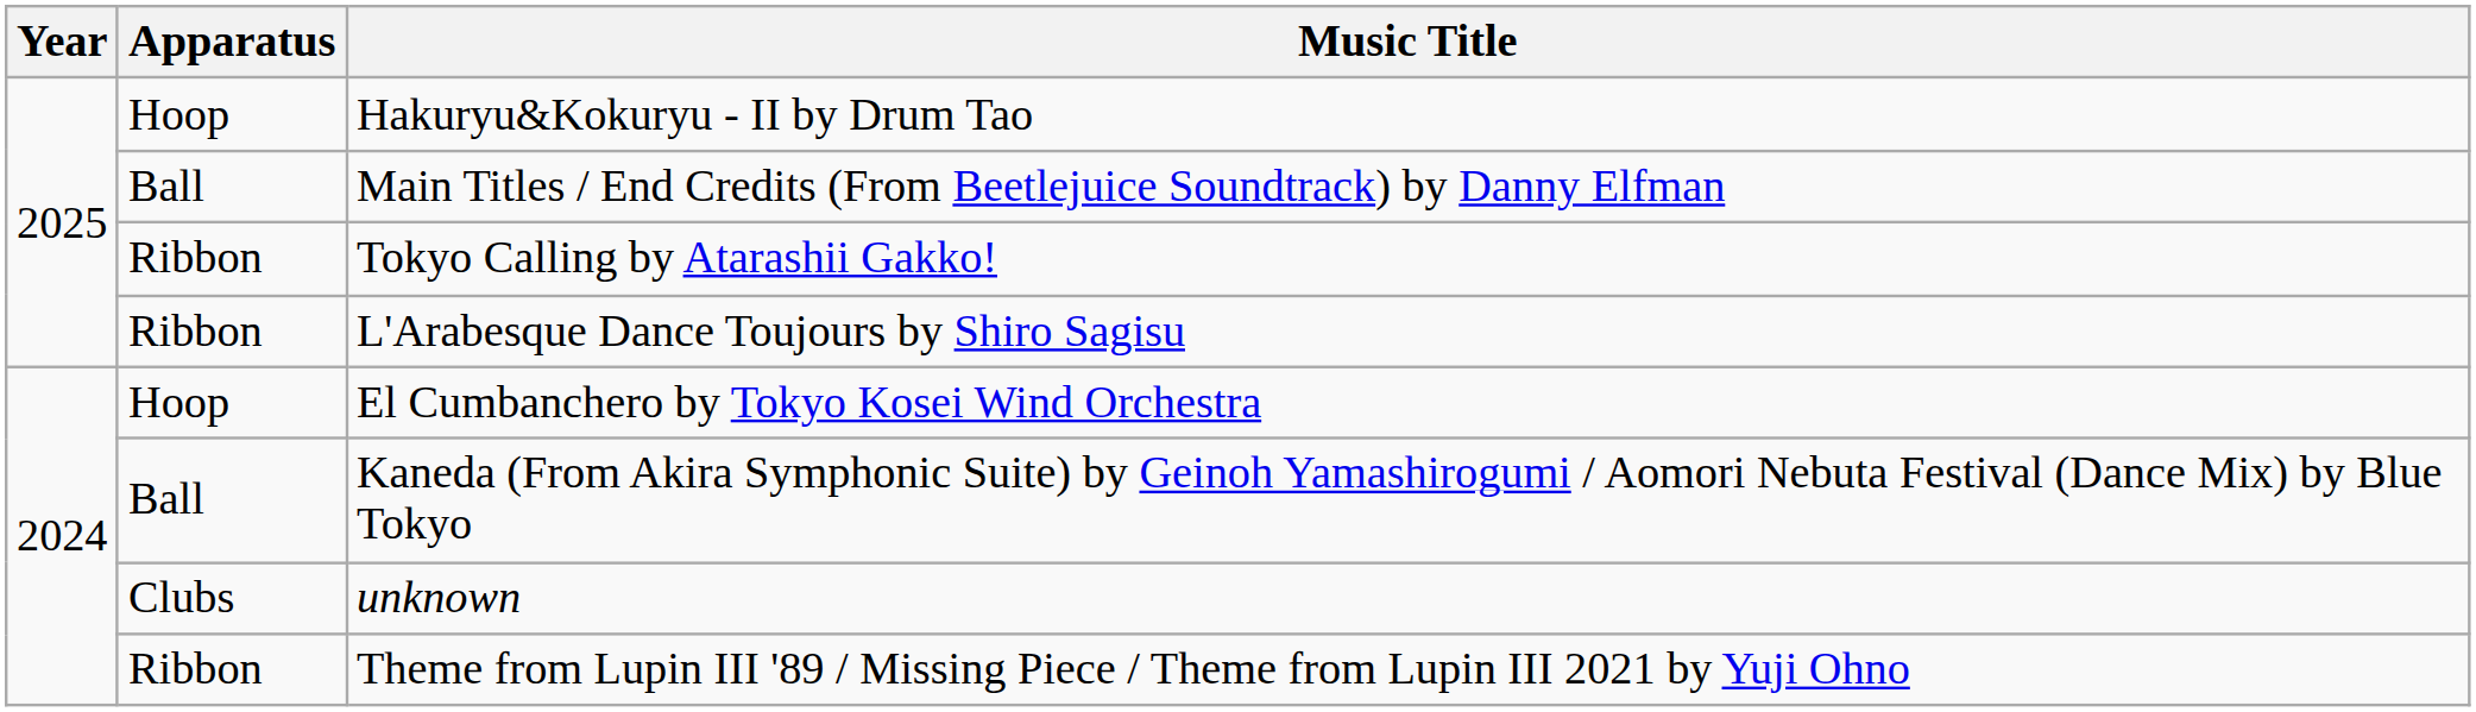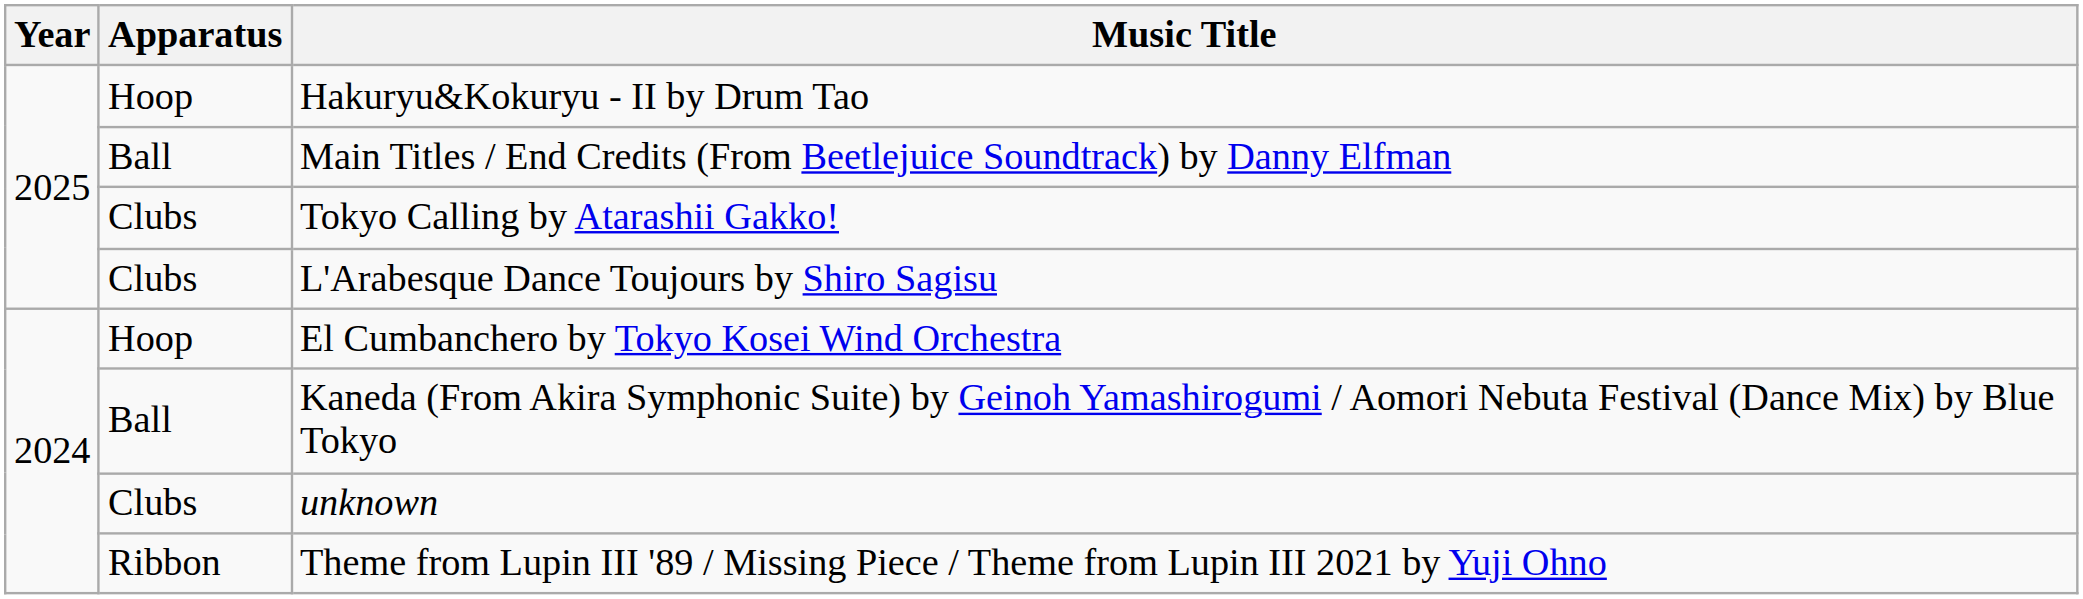Tokyo Calling by Atarashii Gakko! | Apparatus: Ribbon -> Clubs
L'Arabesque Dance Toujours by Shiro Sagisu | Apparatus: Ribbon -> Clubs
